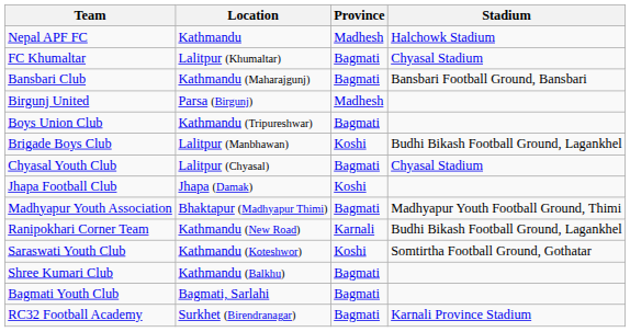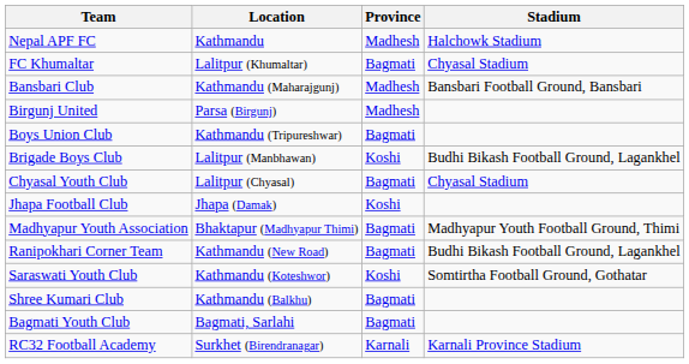Bansbari Club | Province: Bagmati -> Madhesh
Ranipokhari Corner Team | Province: Karnali -> Bagmati
RC32 Football Academy | Province: Bagmati -> Karnali
